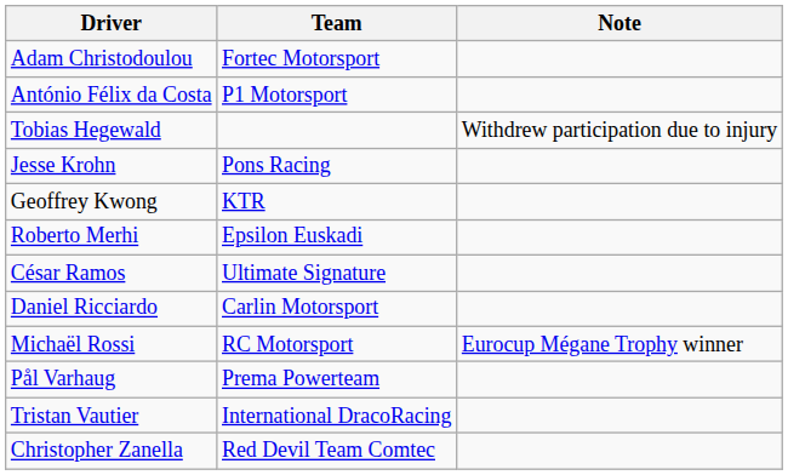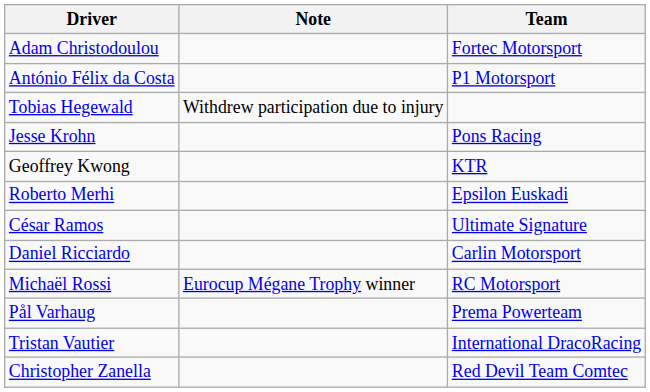columns swapped: Team <-> Note
